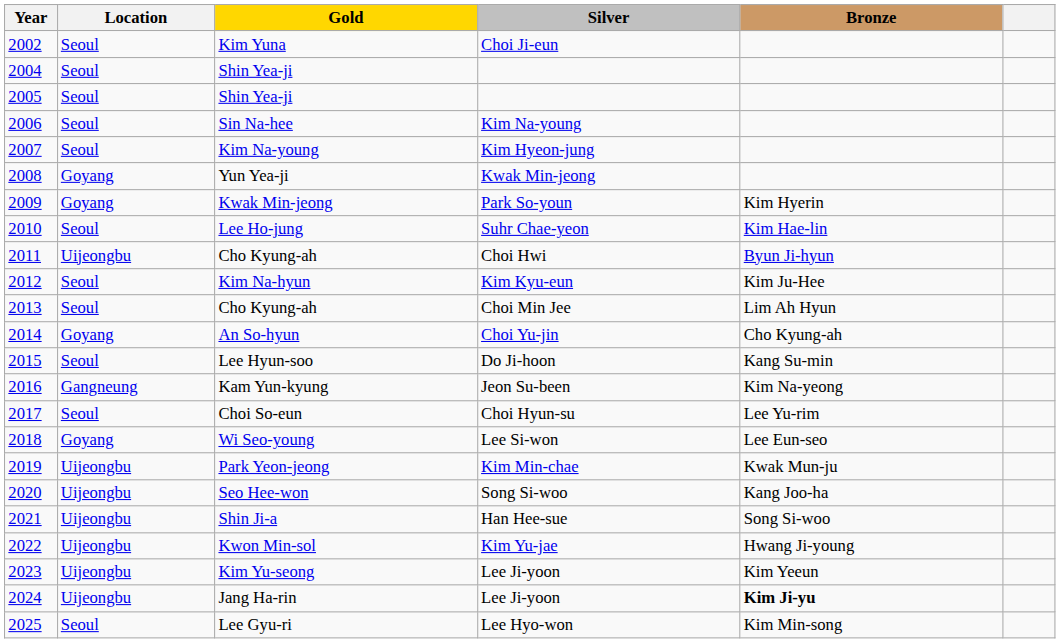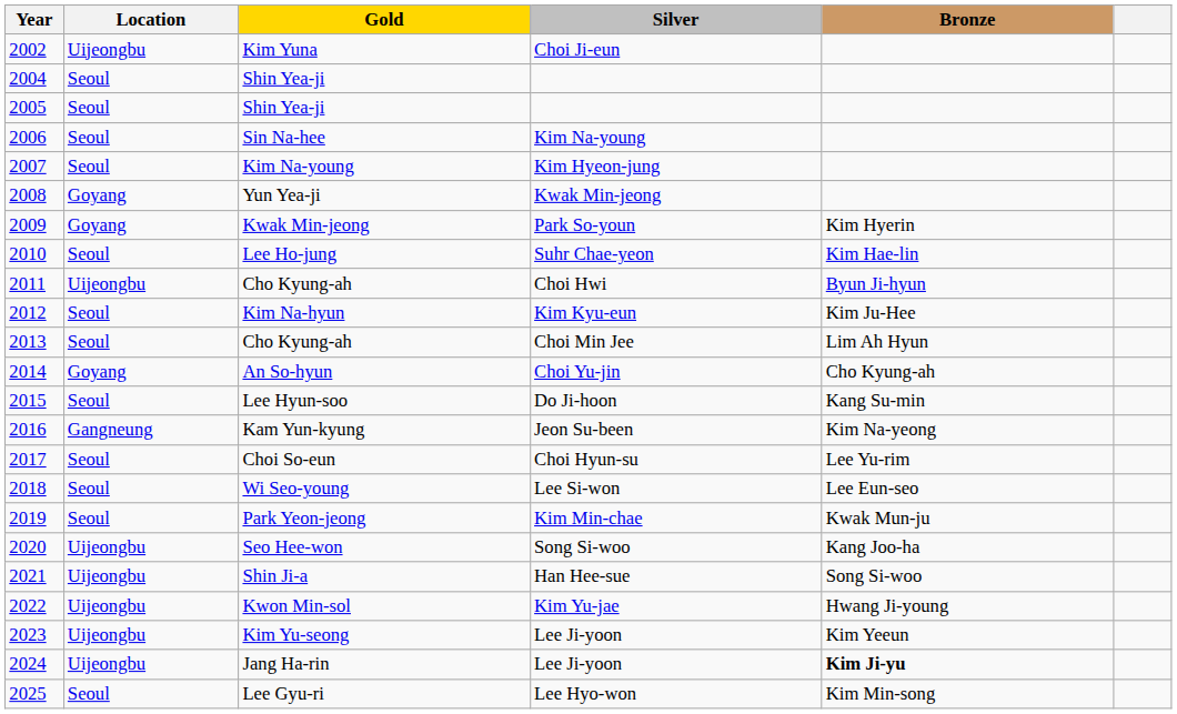Kim Yuna | Location: Seoul -> Uijeongbu
Wi Seo-young | Location: Goyang -> Seoul
Park Yeon-jeong | Location: Uijeongbu -> Seoul
